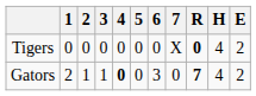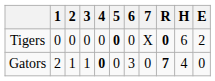Tigers | 5: normal -> bold
Tigers | H: 4 -> 6
Gators | E: 2 -> 0
